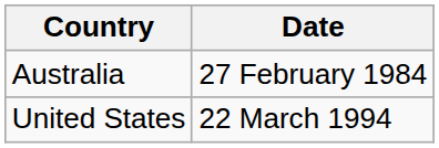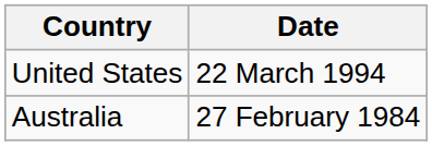rows swapped: Australia <-> United States
